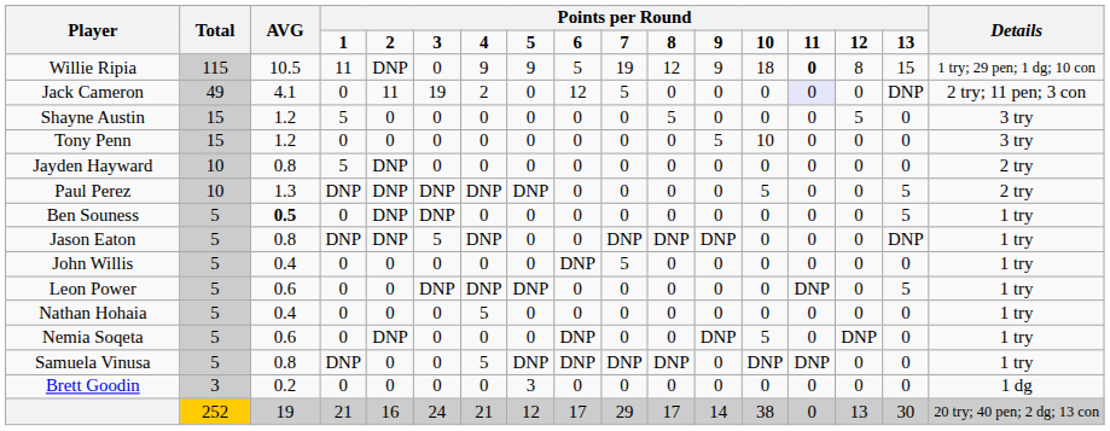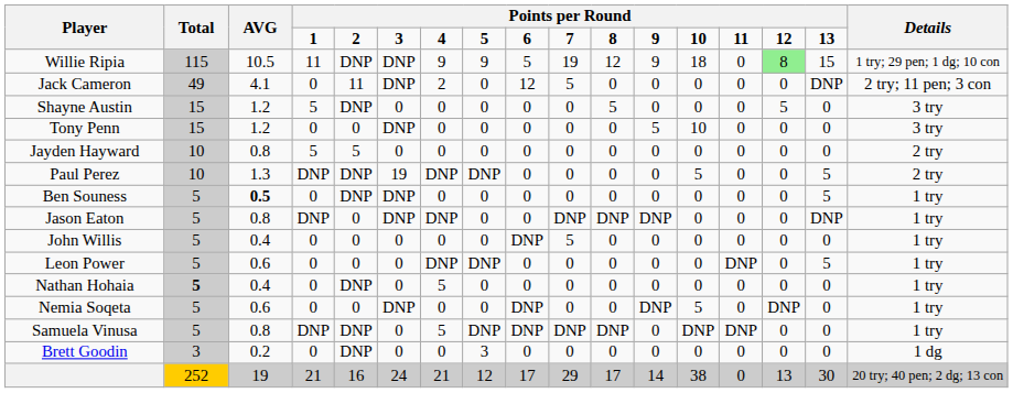Willie Ripia | column 6: 0 -> DNP
Willie Ripia | column 14: bold -> normal
Willie Ripia | column 15: no background -> lightgreen background
Jack Cameron | column 6: 19 -> DNP
Jack Cameron | column 14: lavender background -> no background
Shayne Austin | column 5: 0 -> DNP
Tony Penn | column 6: 0 -> DNP
Jayden Hayward | column 5: DNP -> 5
Paul Perez | column 6: DNP -> 19
Jason Eaton | column 5: DNP -> 0
Jason Eaton | column 6: 5 -> DNP
Leon Power | column 6: DNP -> 0
Nathan Hohaia | Total: normal -> bold
Nathan Hohaia | column 5: 0 -> DNP
Nemia Soqeta | column 5: DNP -> 0
Nemia Soqeta | column 6: 0 -> DNP
Samuela Vinusa | column 5: 0 -> DNP
Brett Goodin | column 5: 0 -> DNP
